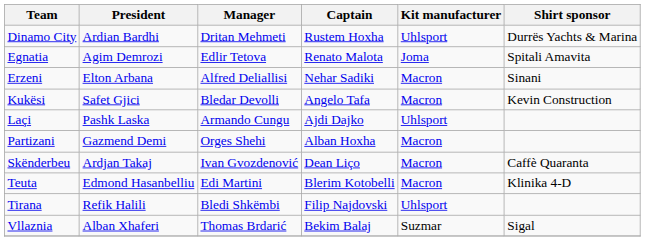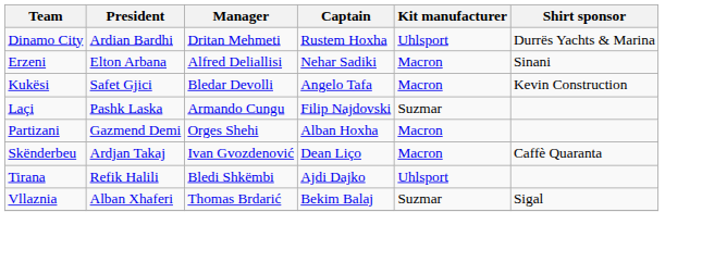- row: Egnatia | Agim Demrozi | Edlir Tetova | Renato Malota | Joma | Spitali Amavita
Laçi | Captain: Ajdi Dajko -> Filip Najdovski
Laçi | Kit manufacturer: Uhlsport -> Suzmar
- row: Teuta | Edmond Hasanbelliu | Edi Martini | Blerim Kotobelli | Macron | Klinika 4-D
Tirana | Captain: Filip Najdovski -> Ajdi Dajko
